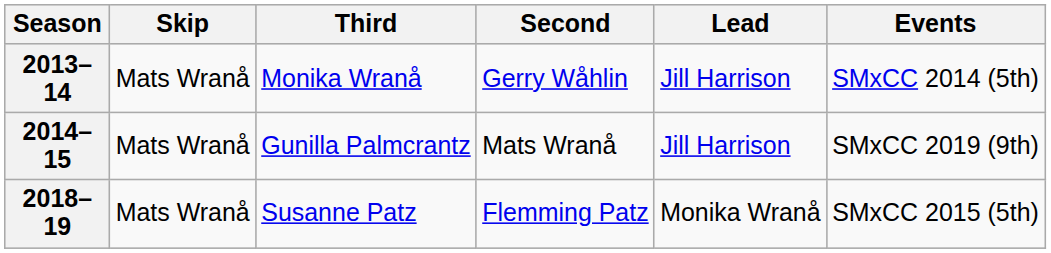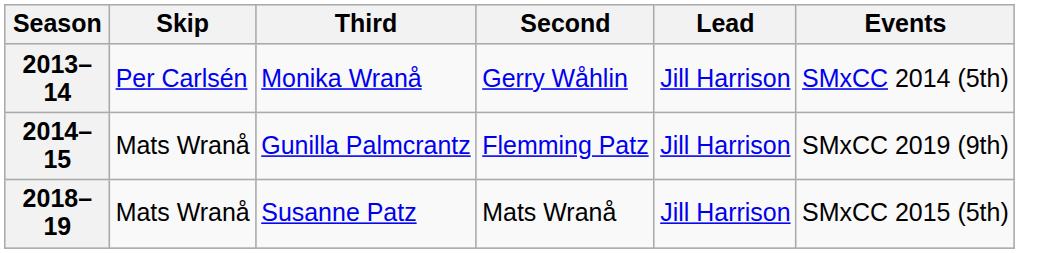2013–14 | Skip: Mats Wranå -> Per Carlsén
2014–15 | Second: Mats Wranå -> Flemming Patz
2018–19 | Second: Flemming Patz -> Mats Wranå
2018–19 | Lead: Monika Wranå -> Jill Harrison
